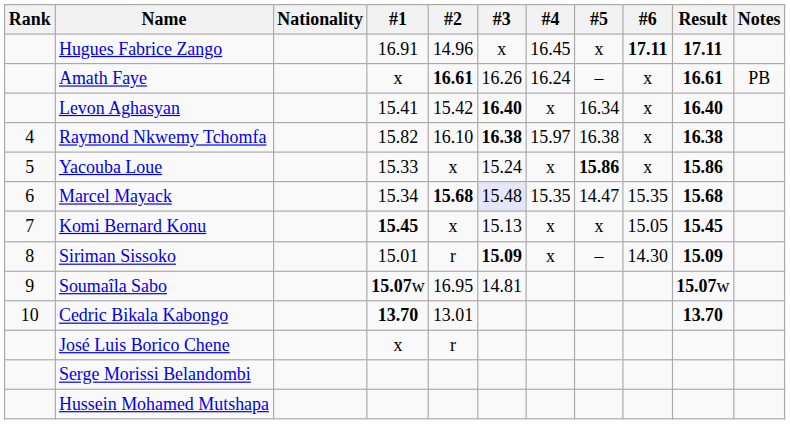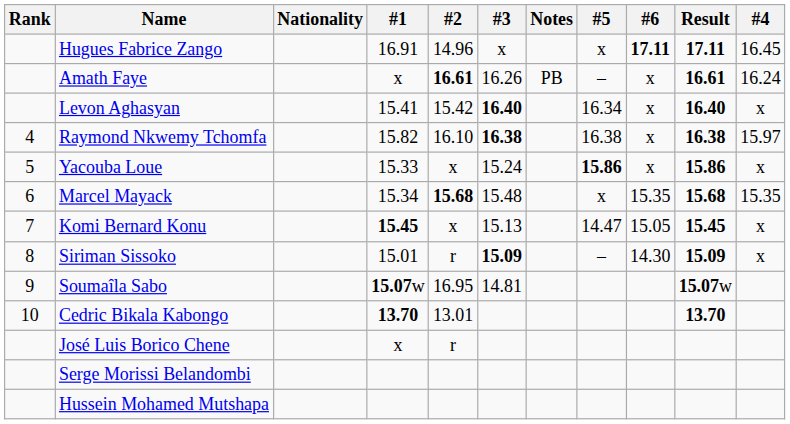columns swapped: #4 <-> Notes
Marcel Mayack | #3: lavender background -> no background
Marcel Mayack | #5: 14.47 -> x
Komi Bernard Konu | #5: x -> 14.47
